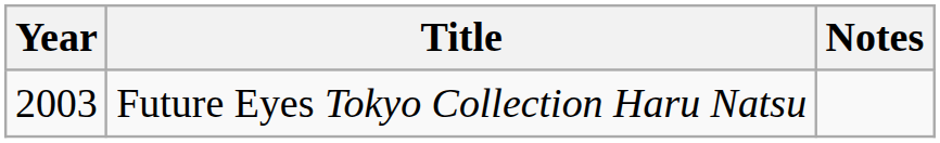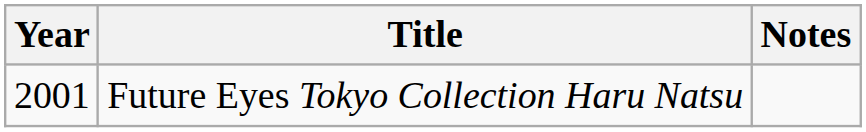Future Eyes Tokyo Collection Haru Natsu | Year: 2003 -> 2001
